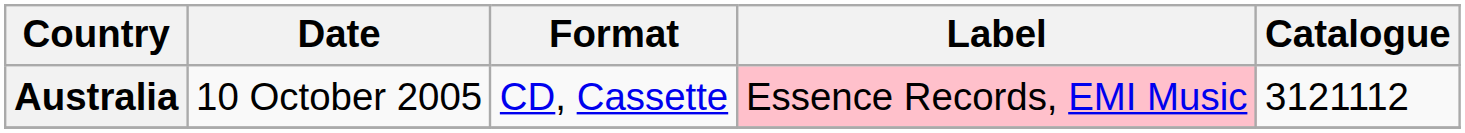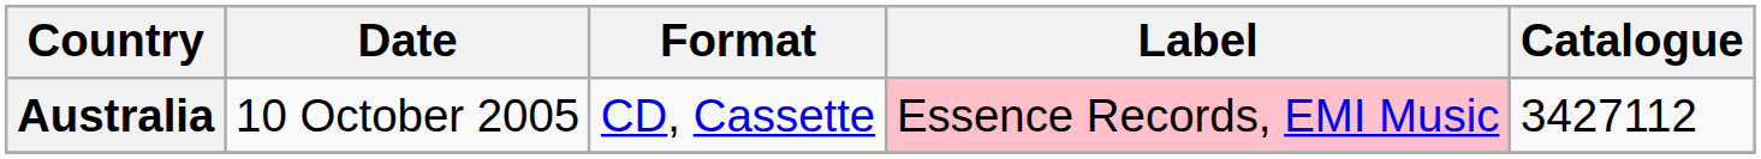Australia | Catalogue: 3121112 -> 3427112
